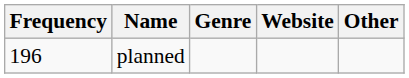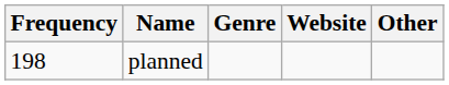planned | Frequency: 196 -> 198
